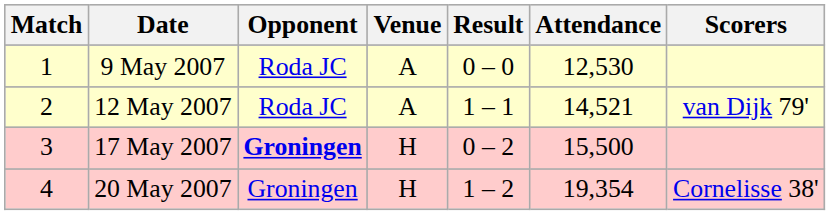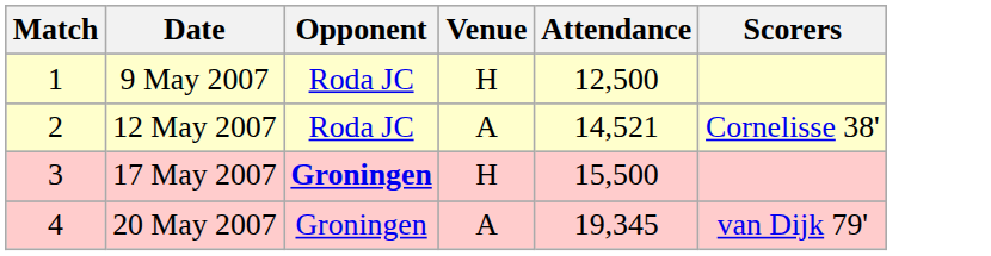- column: Result | 0 – 0 | 1 – 1 | 0 – 2 | 1 – 2
9 May 2007 | Venue: A -> H
9 May 2007 | Attendance: 12,530 -> 12,500
12 May 2007 | Scorers: van Dijk 79' -> Cornelisse 38'
20 May 2007 | Venue: H -> A
20 May 2007 | Attendance: 19,354 -> 19,345
20 May 2007 | Scorers: Cornelisse 38' -> van Dijk 79'
